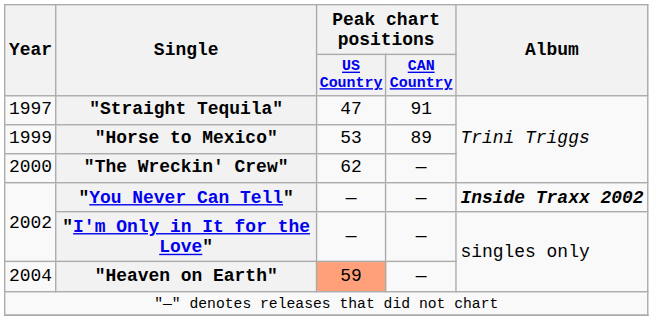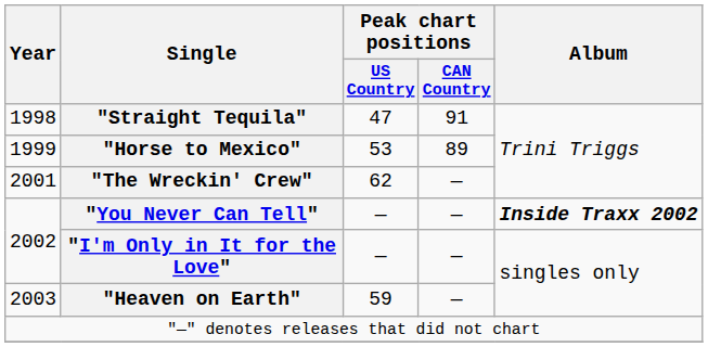"Straight Tequila" | Year: 1997 -> 1998
"The Wreckin' Crew" | Year: 2000 -> 2001
"Heaven on Earth" | Year: 2004 -> 2003
"Heaven on Earth" | Peak chart positions / US Country: lightsalmon background -> no background
